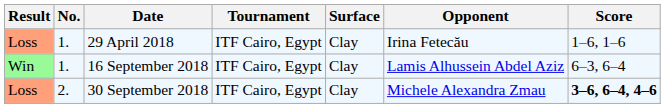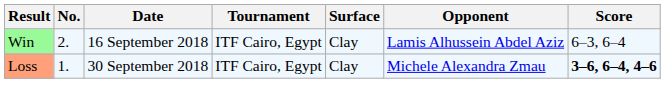- row: Loss | 1. | 29 April 2018 | ITF Cairo, Egypt | Clay | Irina Fetecău | 1–6, 1–6
16 September 2018 | No.: 1. -> 2.
30 September 2018 | No.: 2. -> 1.
